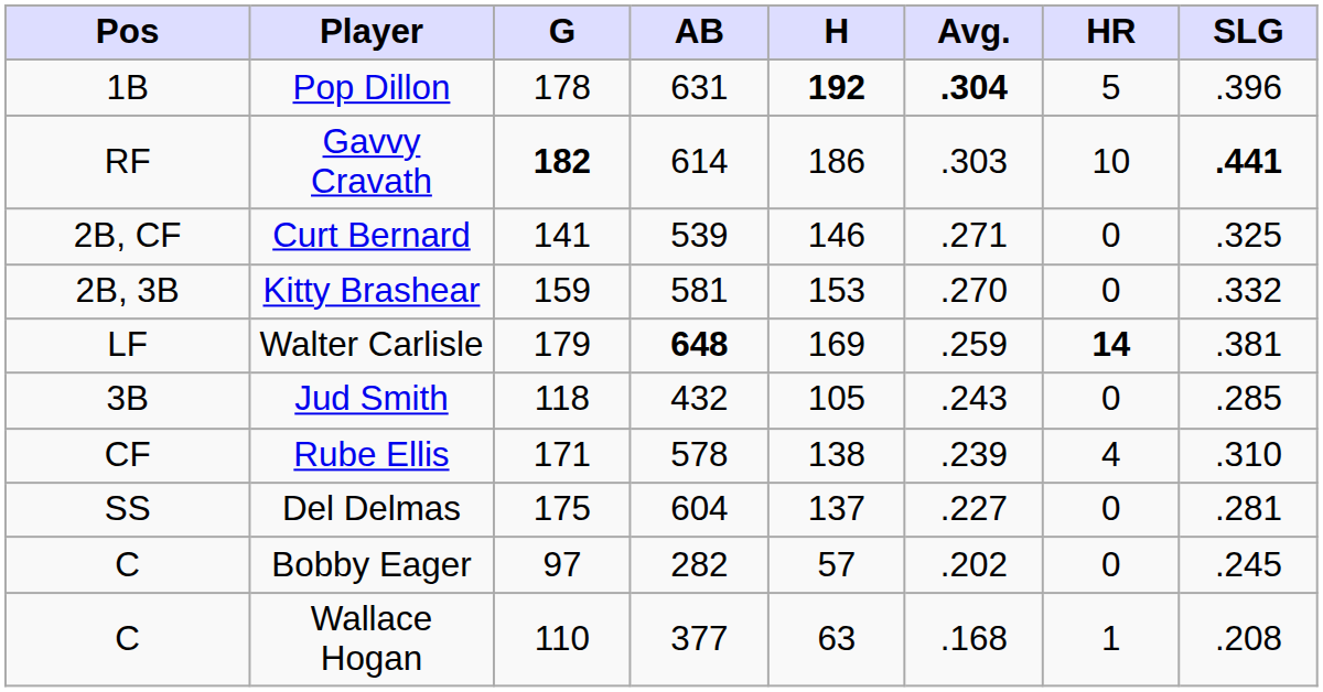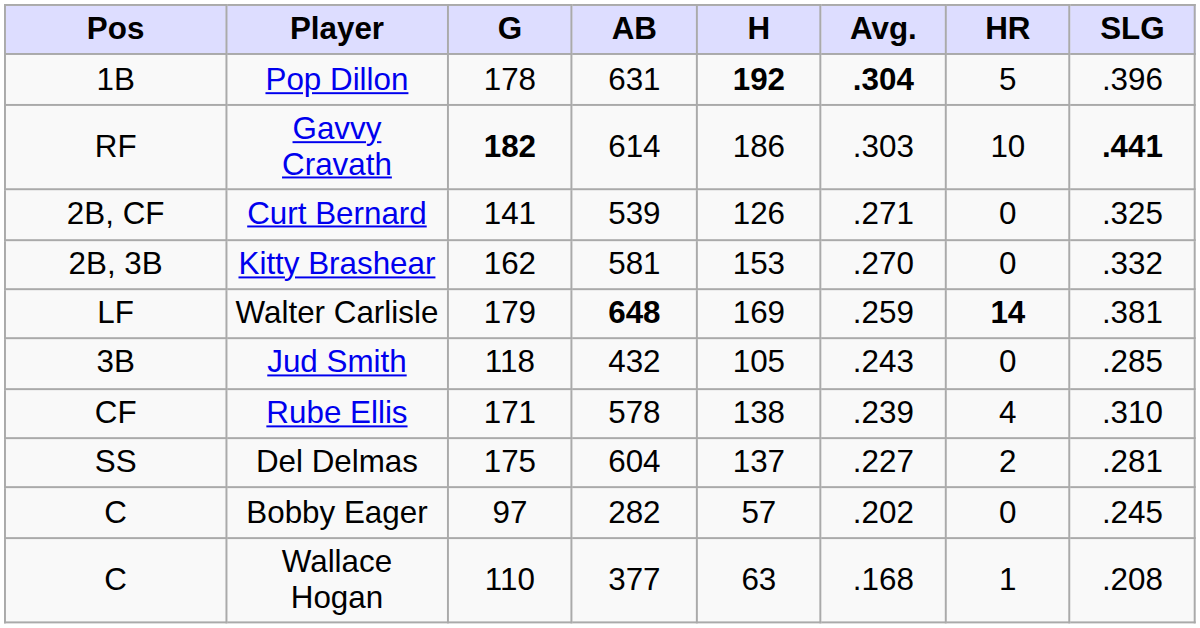Curt Bernard | H: 146 -> 126
Kitty Brashear | G: 159 -> 162
Del Delmas | HR: 0 -> 2
